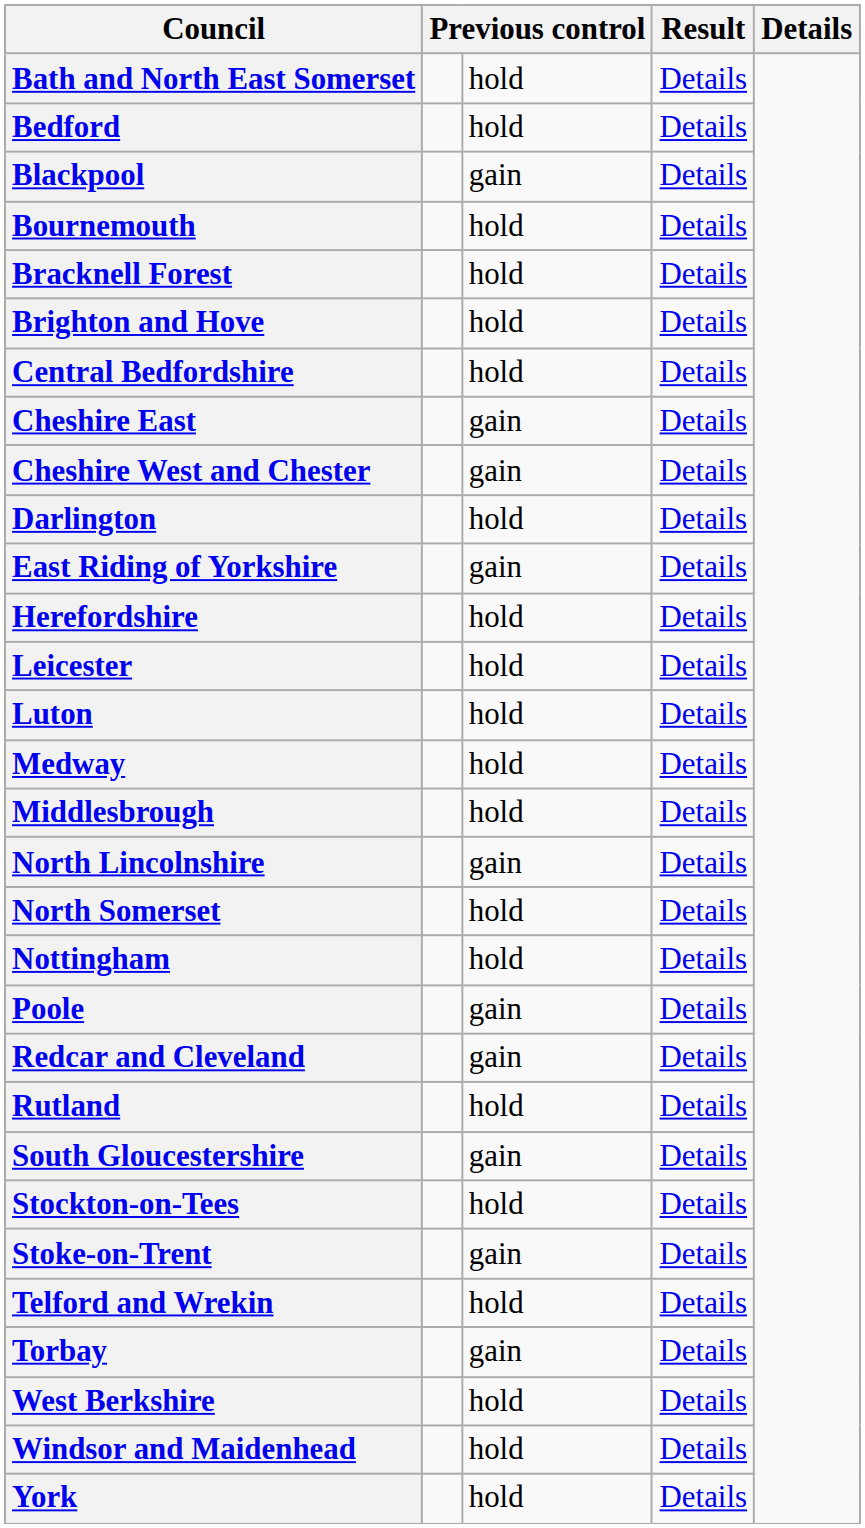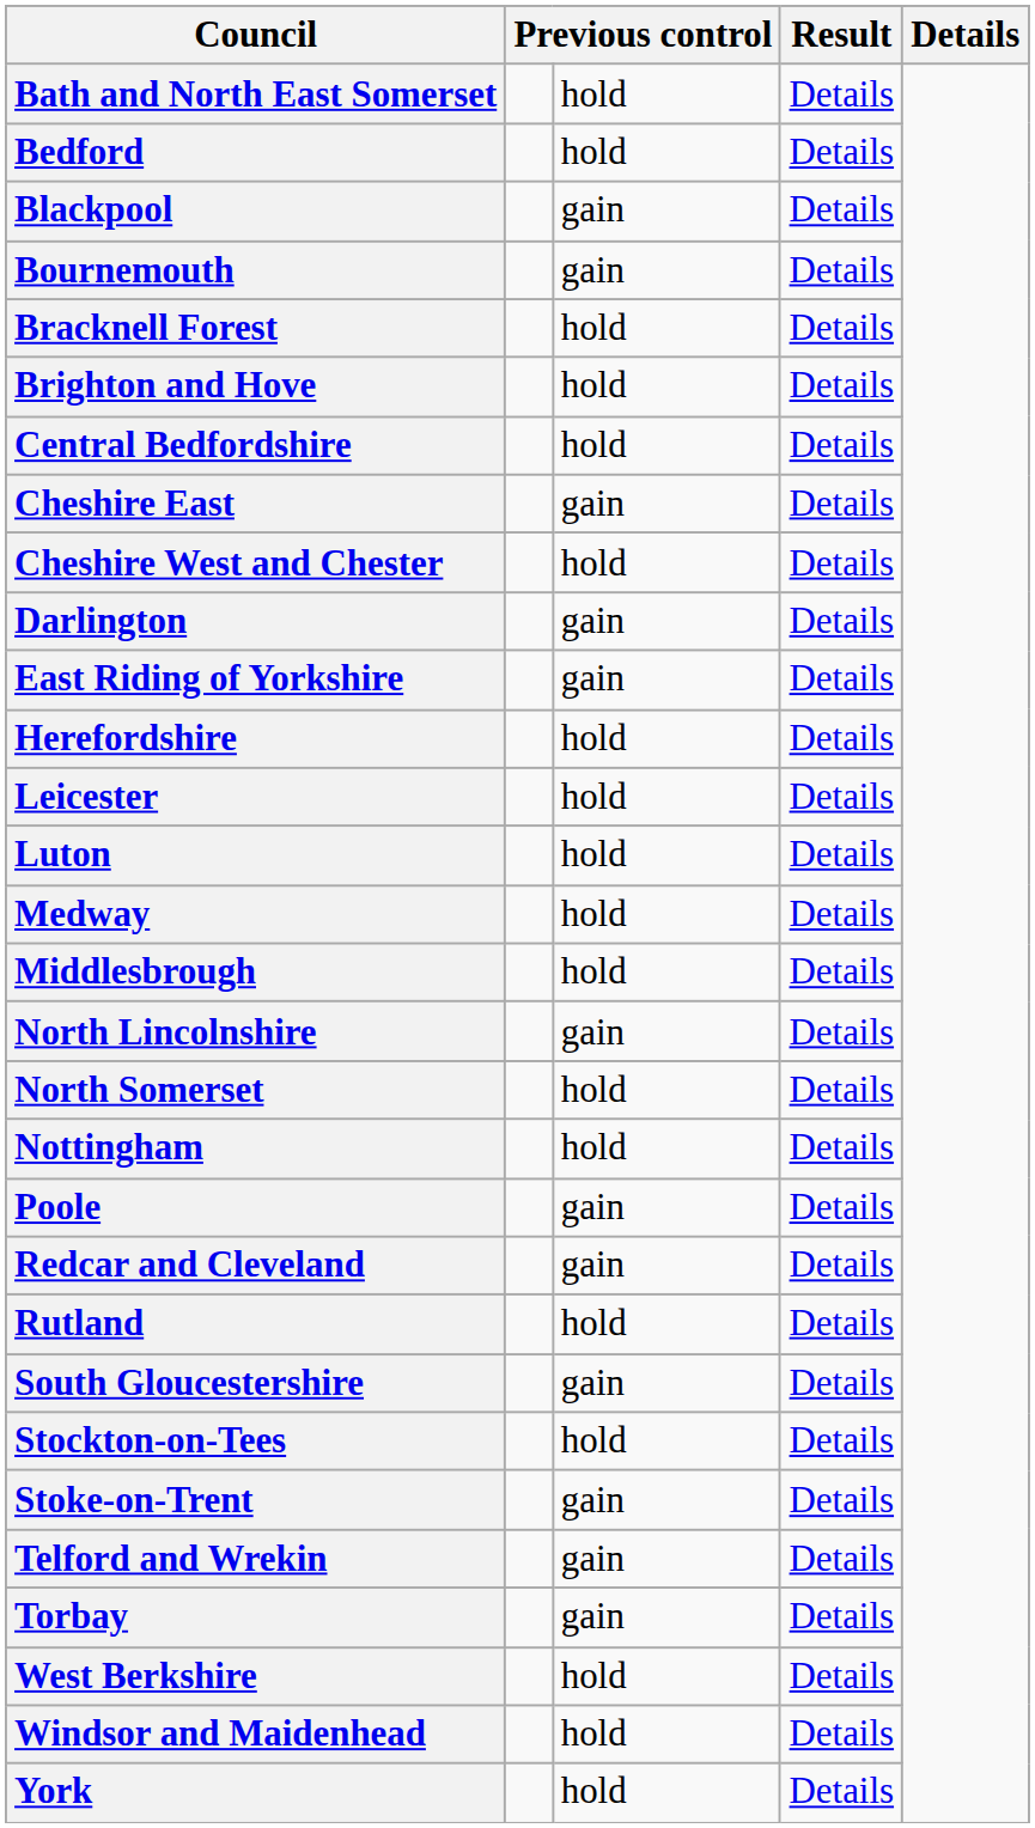Bournemouth | column 3: hold -> gain
Cheshire West and Chester | column 3: gain -> hold
Darlington | column 3: hold -> gain
Telford and Wrekin | column 3: hold -> gain
